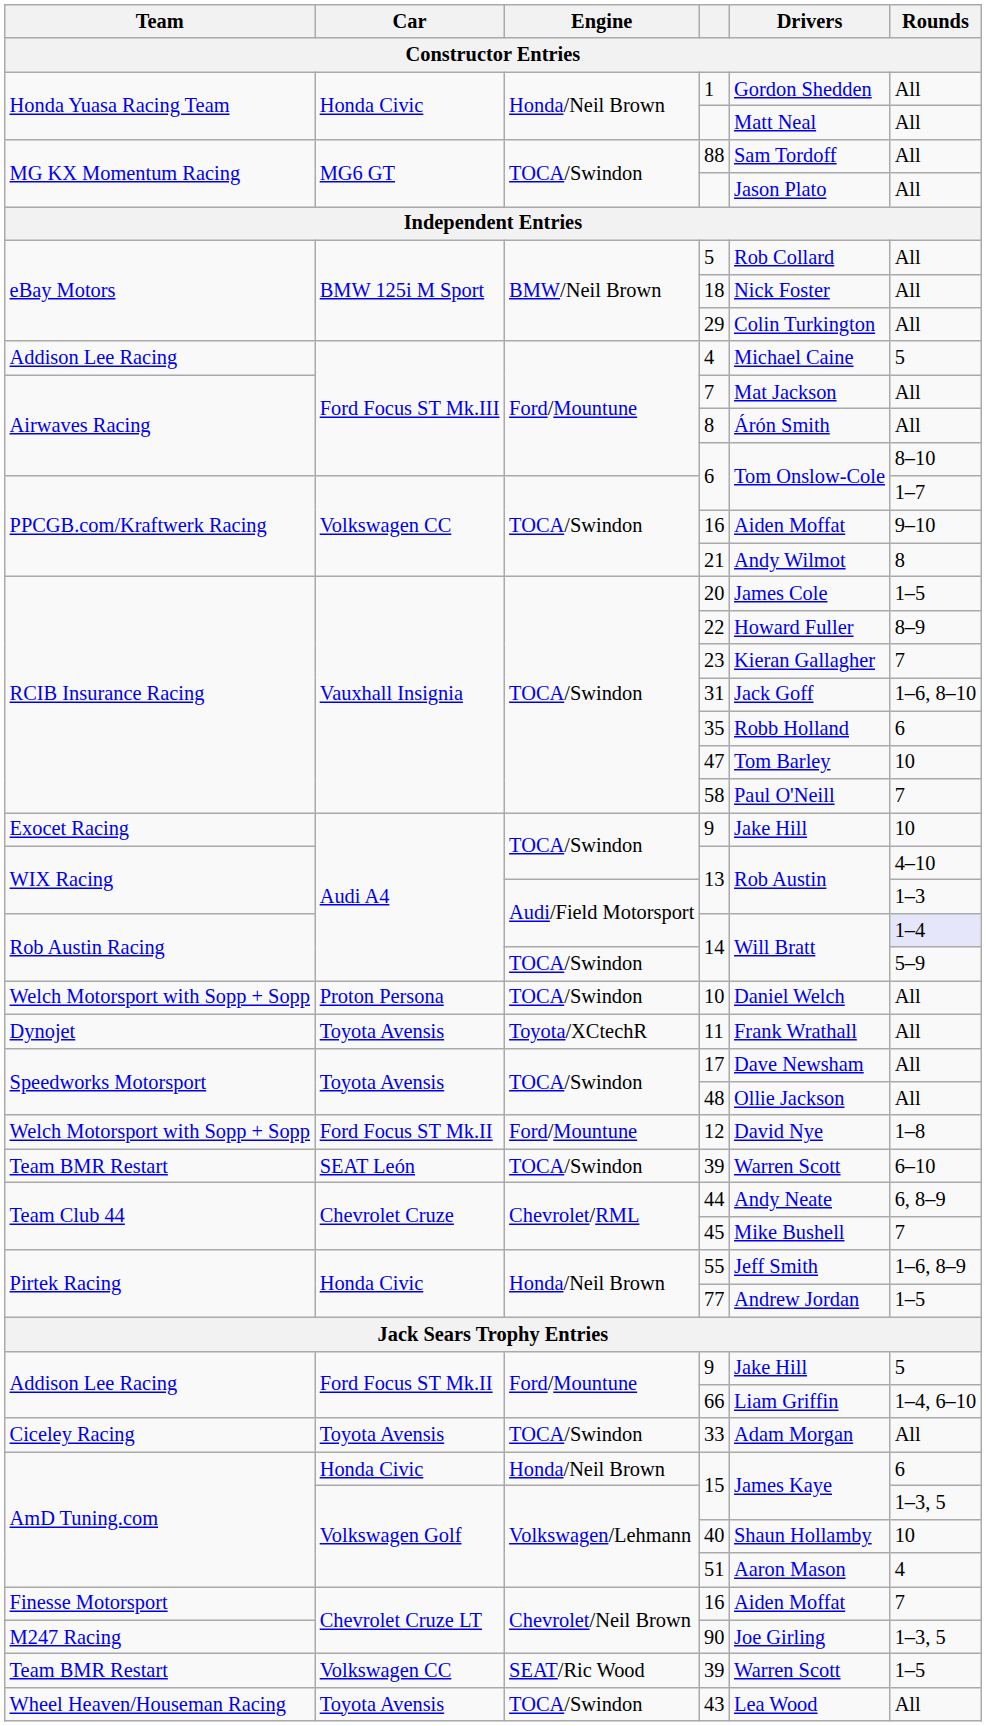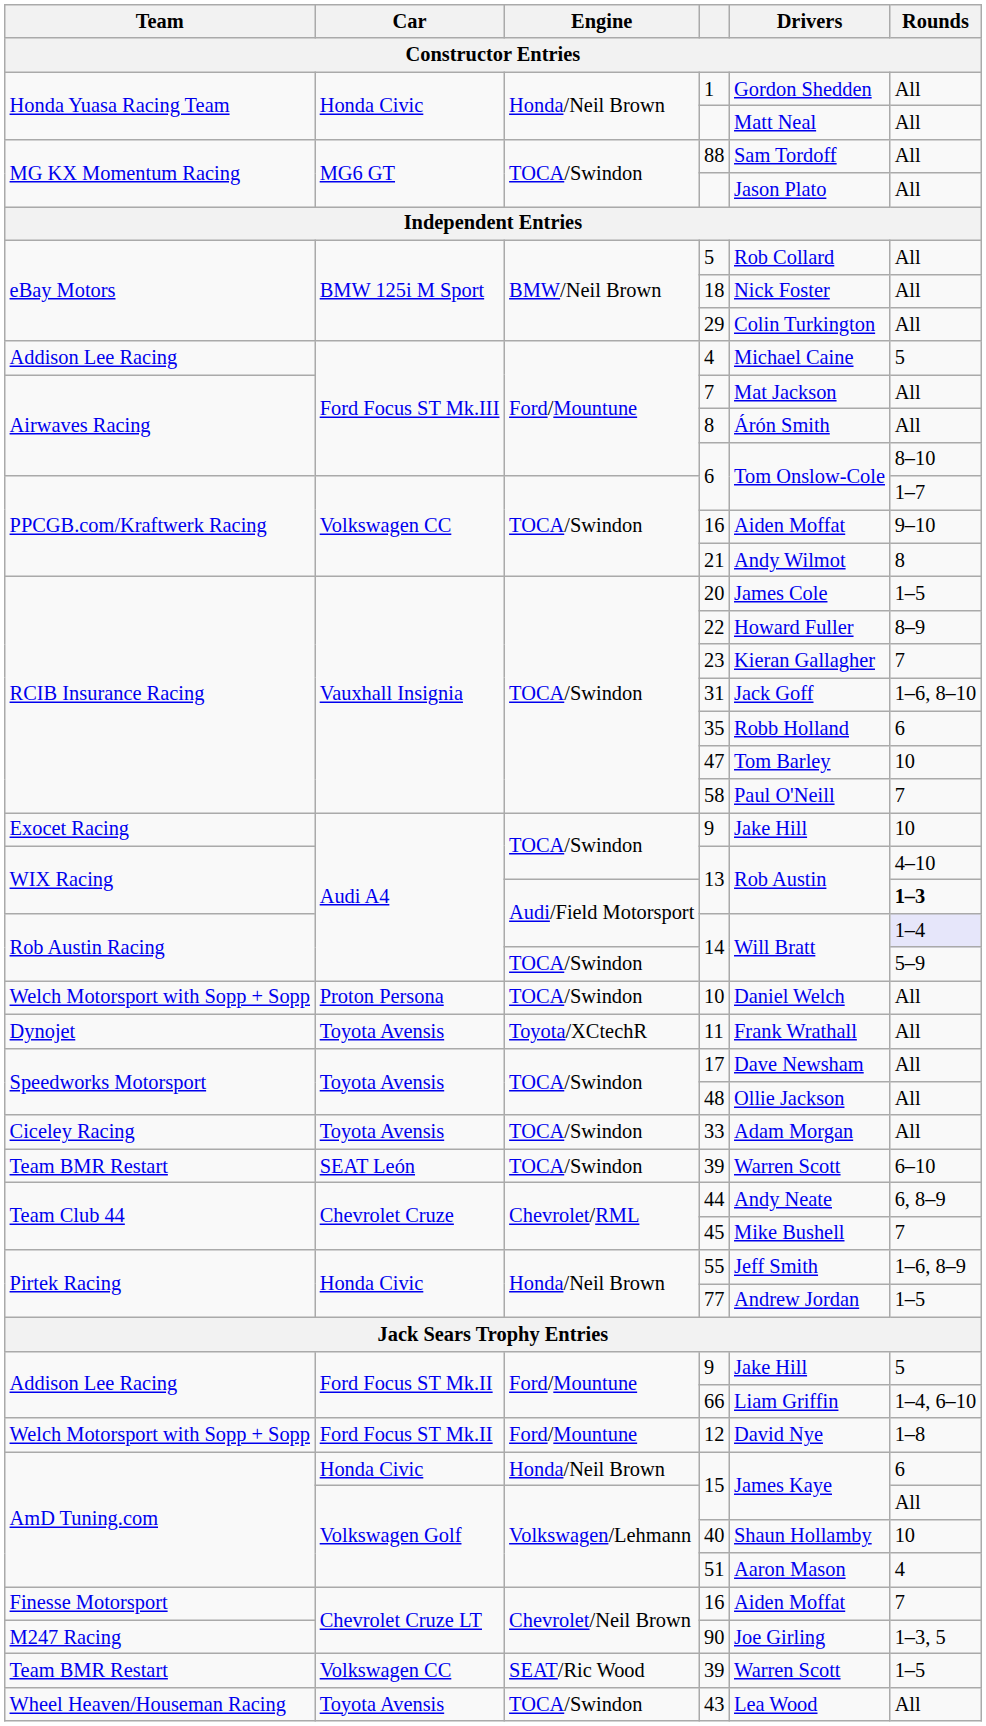Audi/Field Motorsport / 13 | Rounds: normal -> bold
rows swapped: 33 <-> 12
Volkswagen/Lehmann / 15 | Rounds: 1–3, 5 -> All
